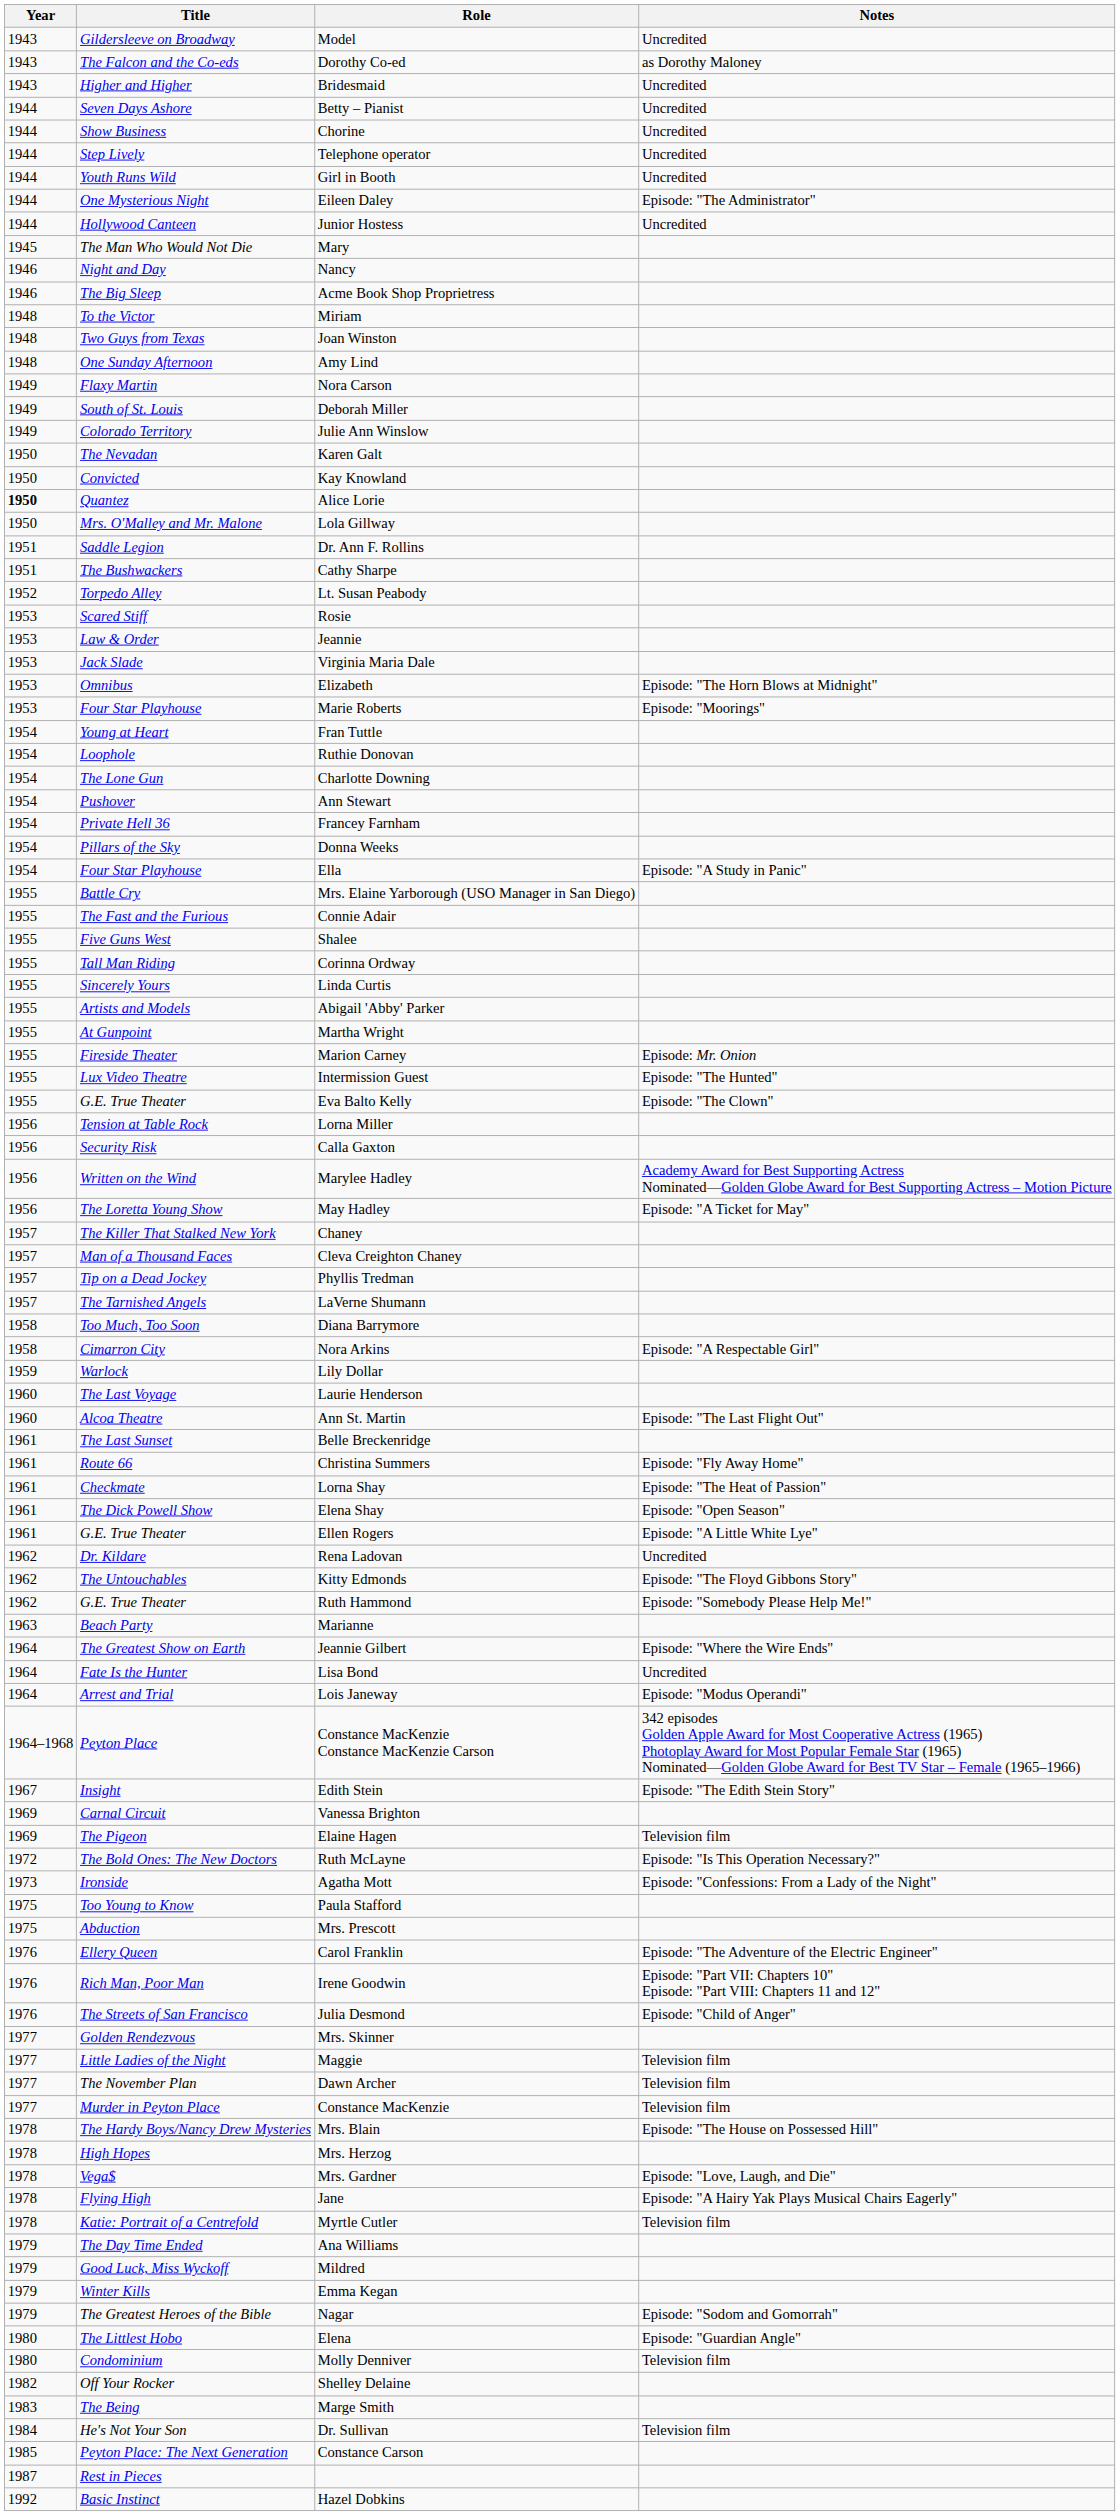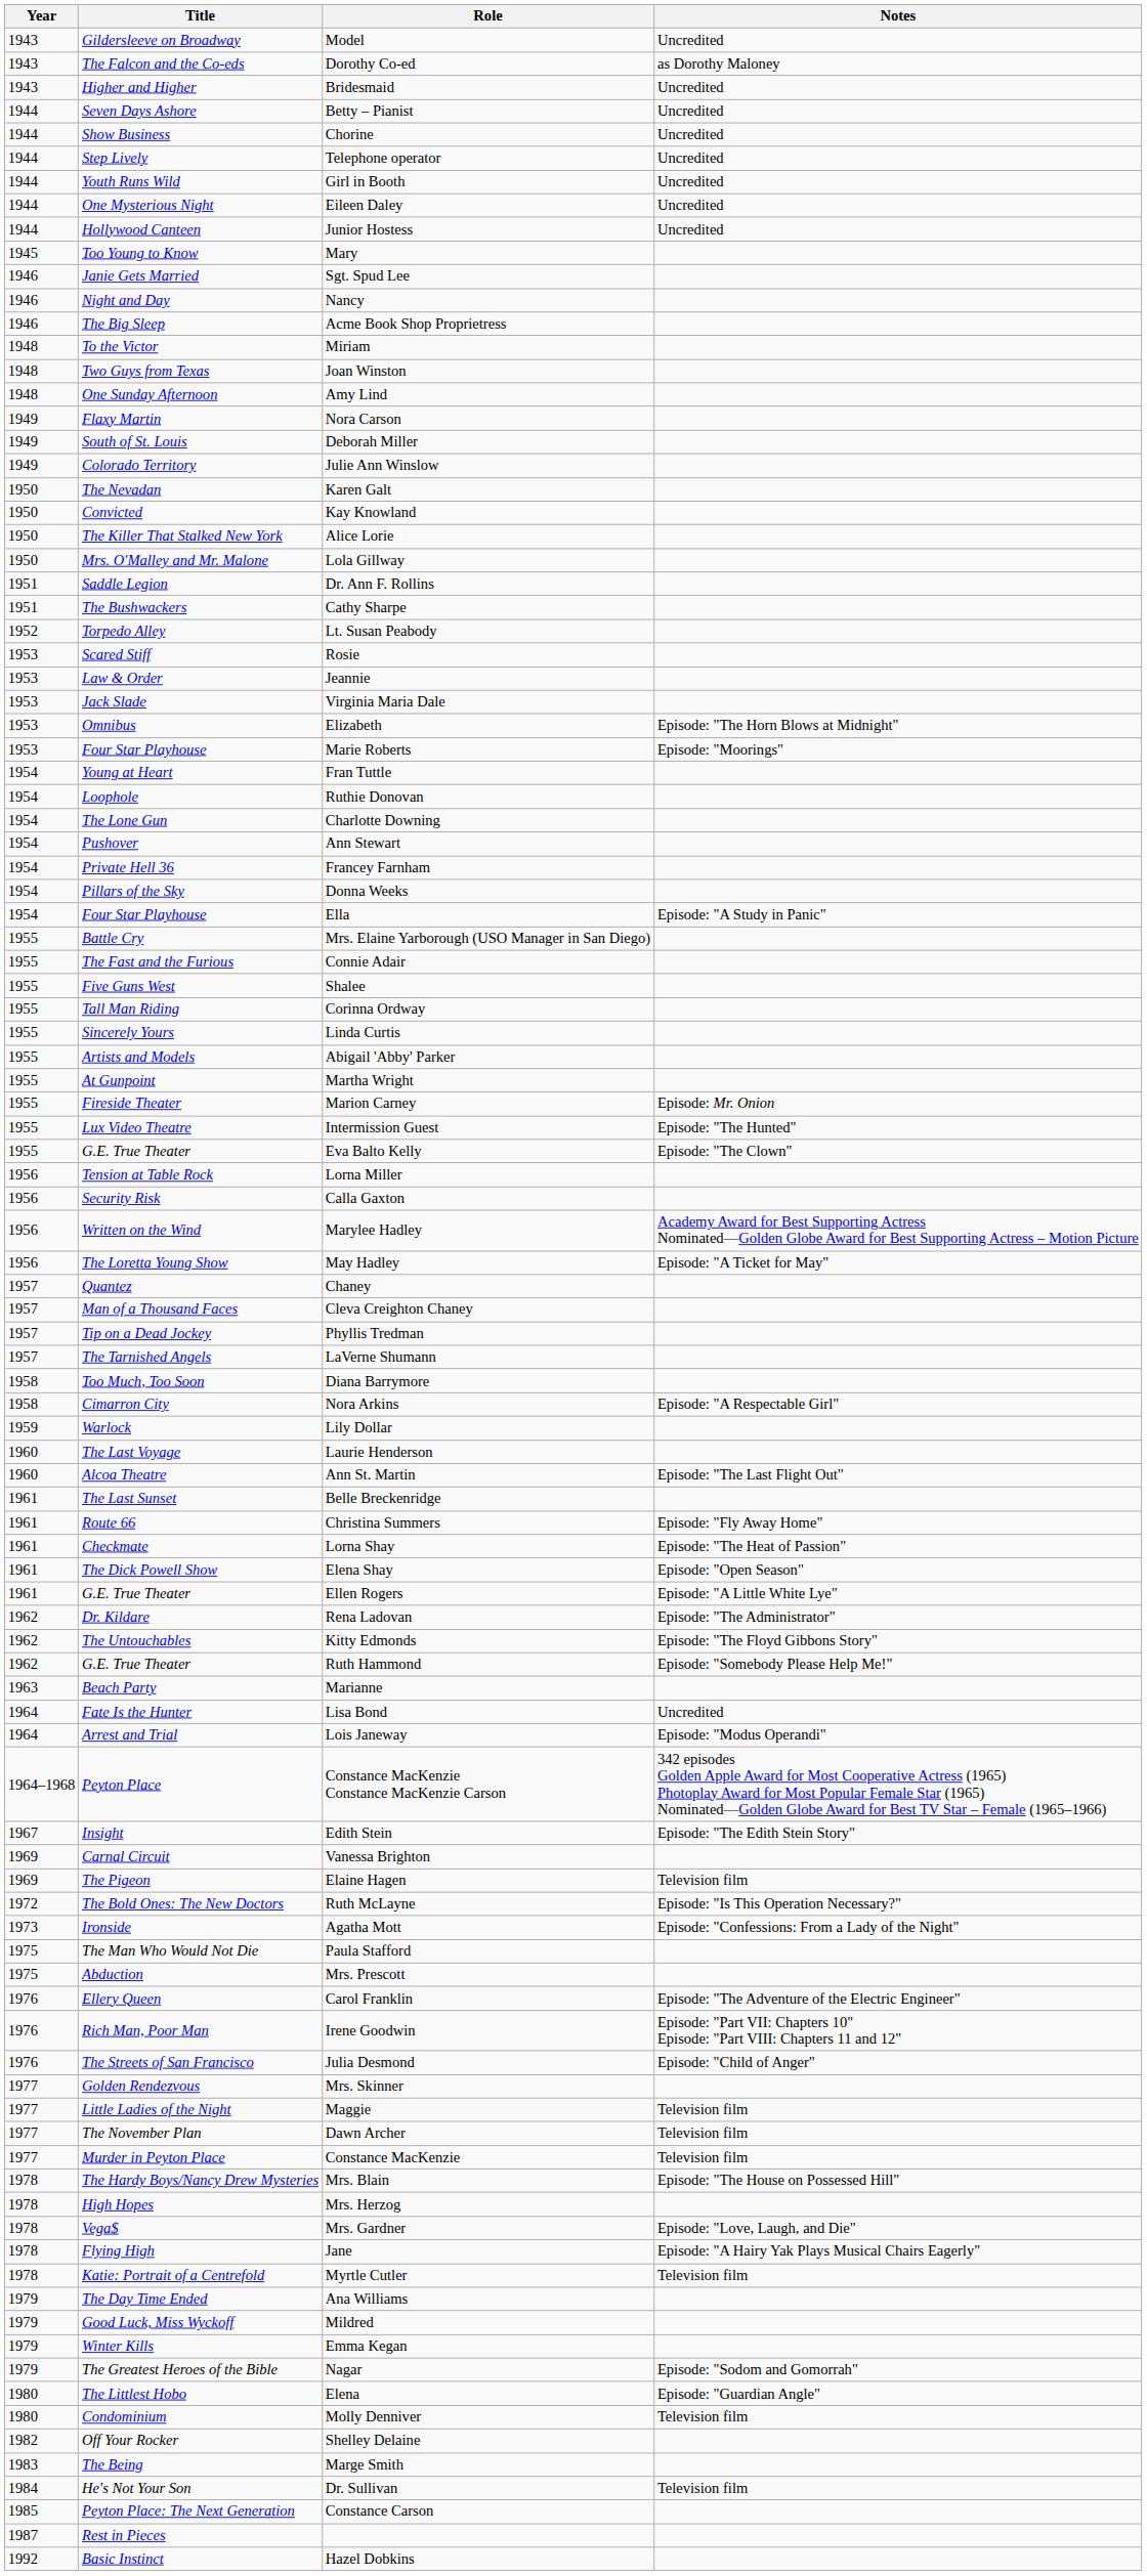Eileen Daley | Notes: Episode: "The Administrator" -> Uncredited
Mary | Title: The Man Who Would Not Die -> Too Young to Know
+ row: 1946 | Janie Gets Married | Sgt. Spud Lee
Alice Lorie | Year: bold -> normal
Alice Lorie | Title: Quantez -> The Killer That Stalked New York
Chaney | Title: The Killer That Stalked New York -> Quantez
Rena Ladovan | Notes: Uncredited -> Episode: "The Administrator"
- row: 1964 | The Greatest Show on Earth | Jeannie Gilbert | Episode: "Where the Wire Ends"
Paula Stafford | Title: Too Young to Know -> The Man Who Would Not Die
